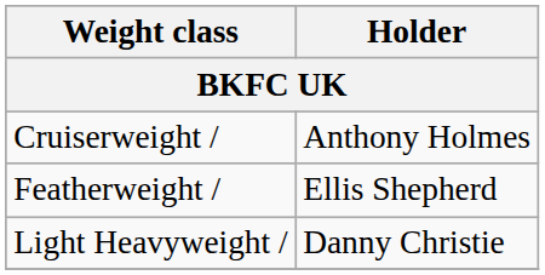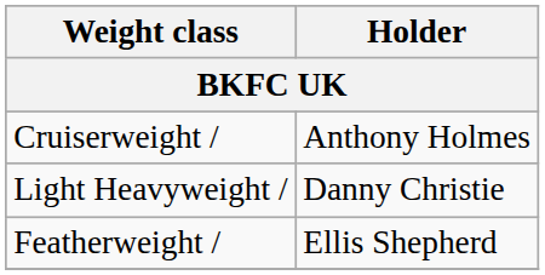rows swapped: Light Heavyweight / <-> Featherweight /
